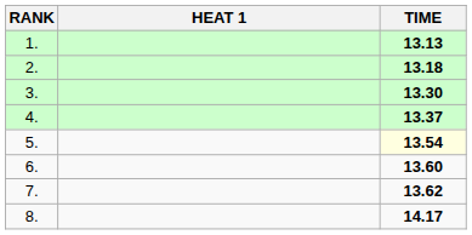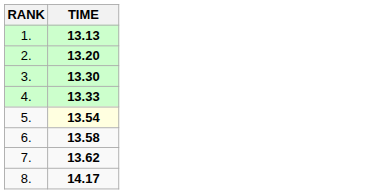- column: HEAT 1
2. | TIME: 13.18 -> 13.20
4. | TIME: 13.37 -> 13.33
6. | TIME: 13.60 -> 13.58
